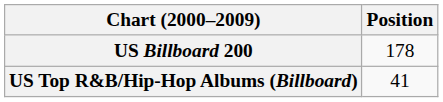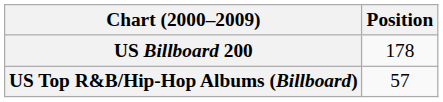US Top R&B/Hip-Hop Albums (Billboard) | Position: 41 -> 57
